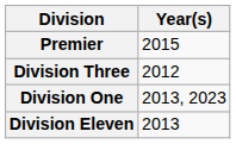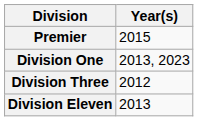rows swapped: Division One <-> Division Three
